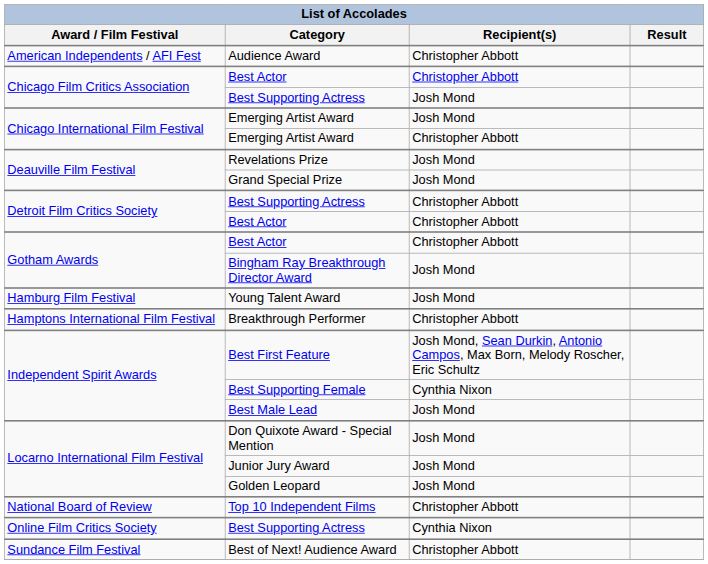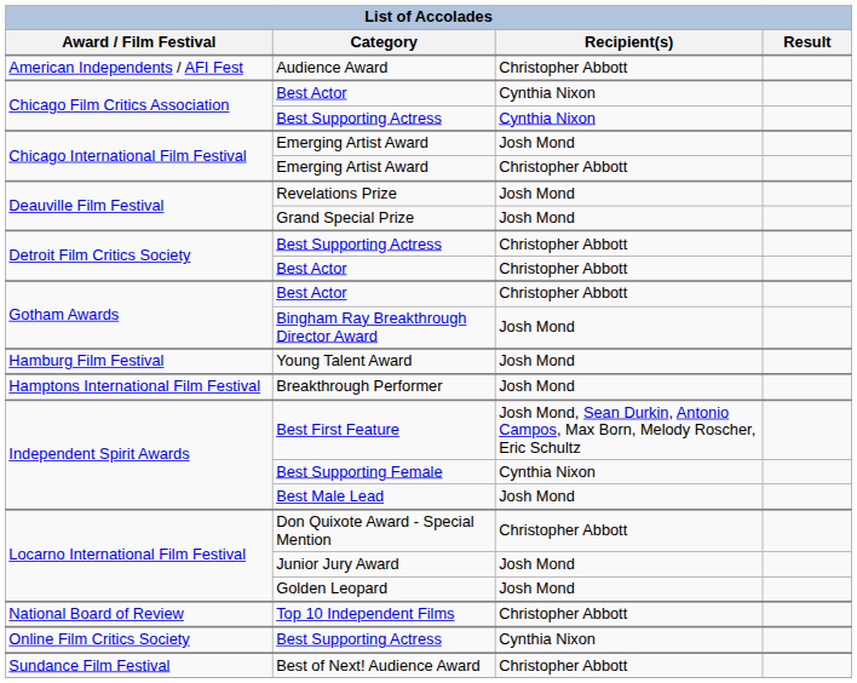Chicago Film Critics Association / Best Actor | Recipient(s): Christopher Abbott -> Cynthia Nixon
Chicago Film Critics Association / Best Supporting Actress | Recipient(s): Josh Mond -> Cynthia Nixon
Breakthrough Performer | Recipient(s): Christopher Abbott -> Josh Mond
Don Quixote Award - Special Mention | Recipient(s): Josh Mond -> Christopher Abbott
